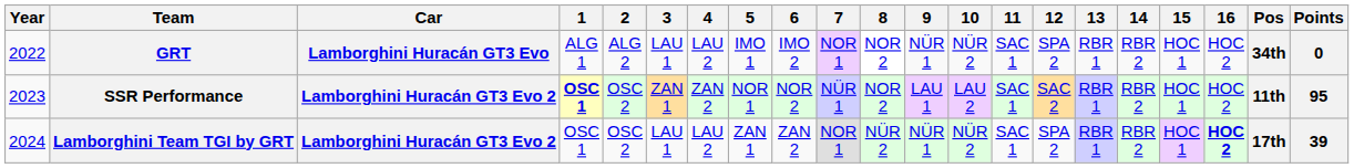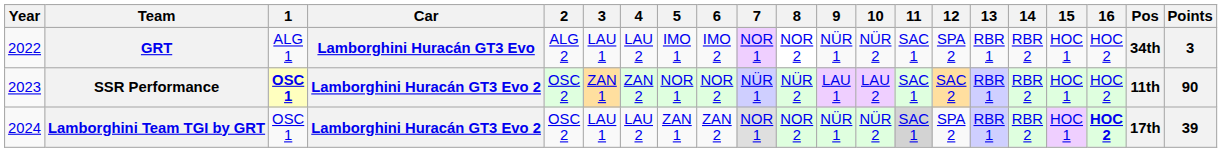columns swapped: Car <-> 1
GRT | Points: 0 -> 3
SSR Performance | 8: NOR 2 -> NÜR 2
SSR Performance | Points: 95 -> 90
Lamborghini Team TGI by GRT | 8: NÜR 2 -> NOR 2
Lamborghini Team TGI by GRT | 11: no background -> lightgrey background
